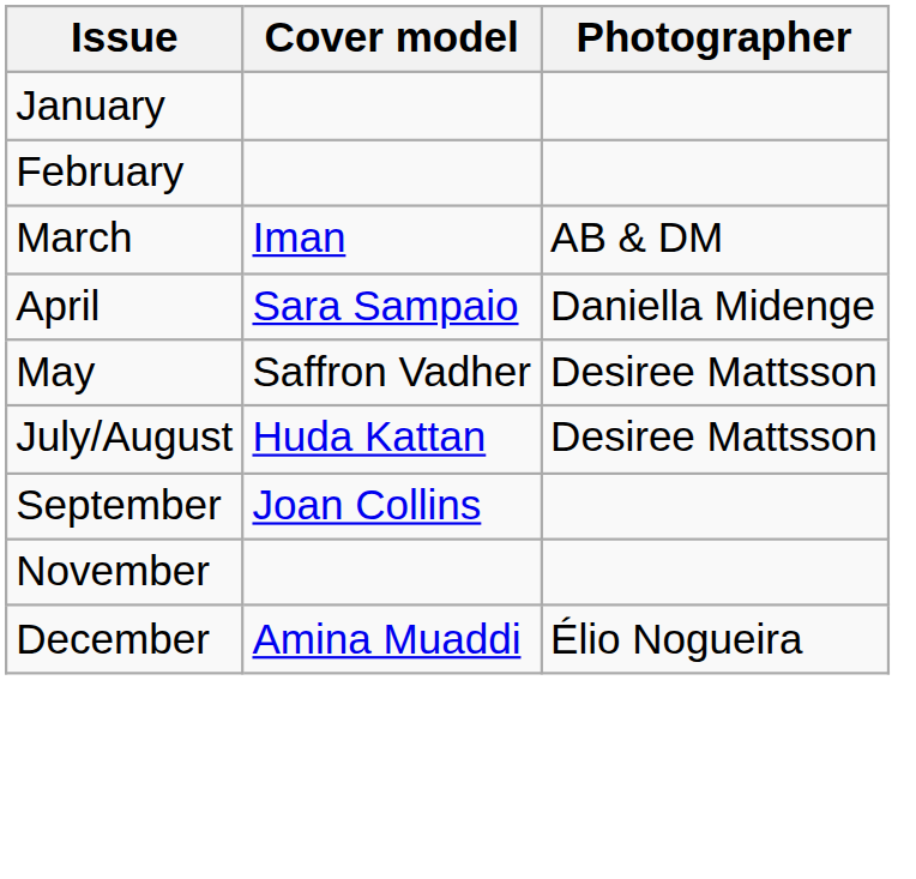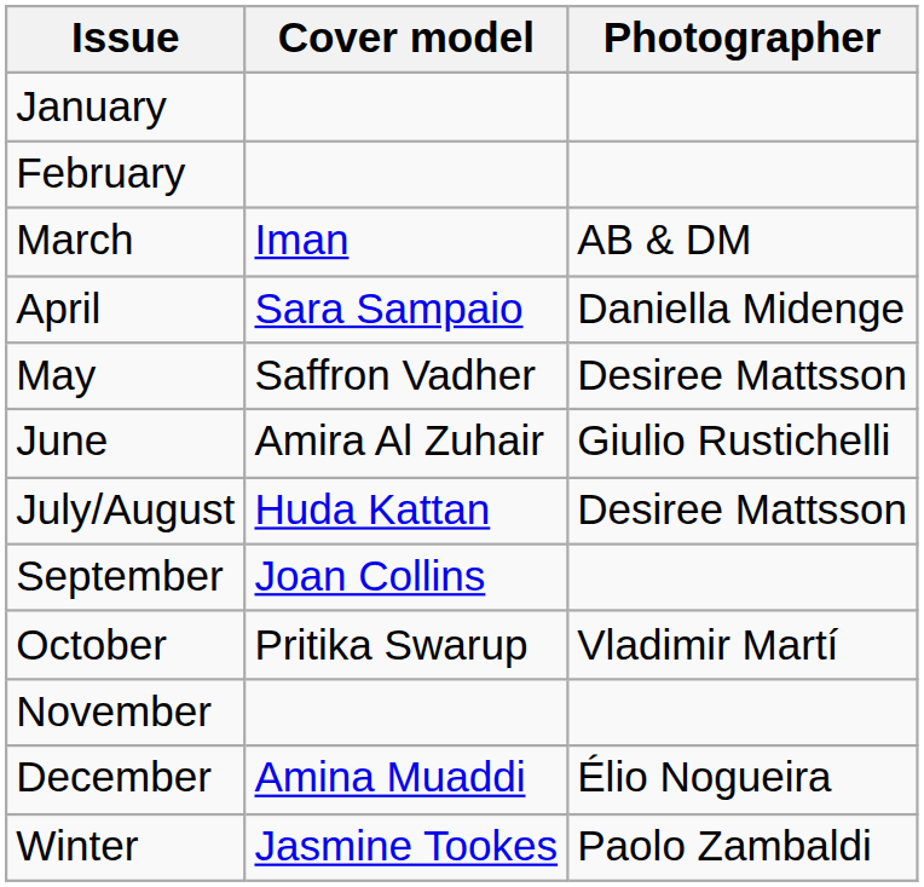+ row: June | Amira Al Zuhair | Giulio Rustichelli
+ row: October | Pritika Swarup | Vladimir Martí
+ row: Winter | Jasmine Tookes | Paolo Zambaldi
